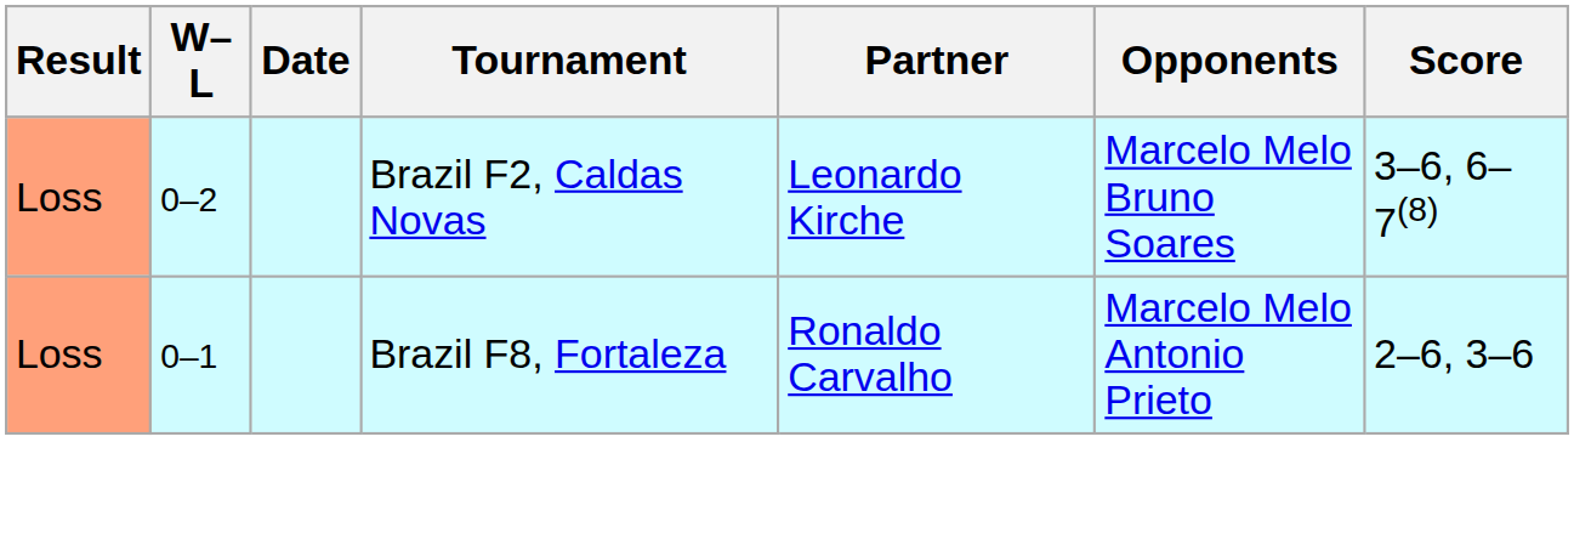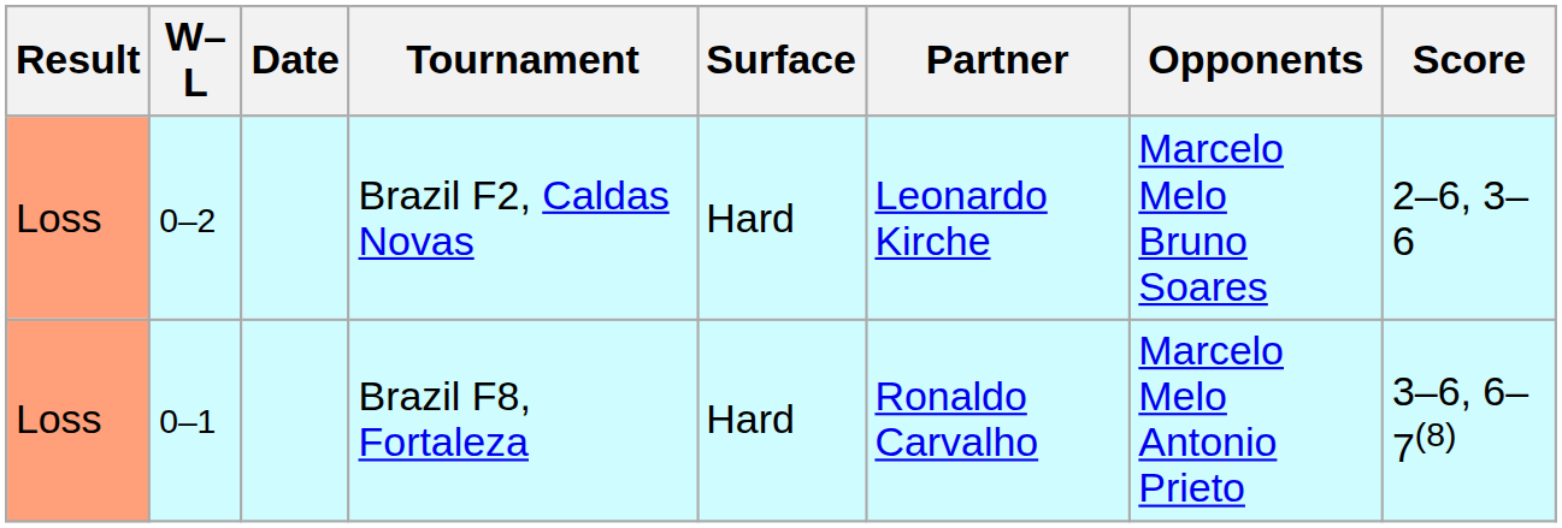+ column: Surface | Hard | Hard
Brazil F2, Caldas Novas | Score: 3–6, 6–7(8) -> 2–6, 3–6
Brazil F8, Fortaleza | Score: 2–6, 3–6 -> 3–6, 6–7(8)
